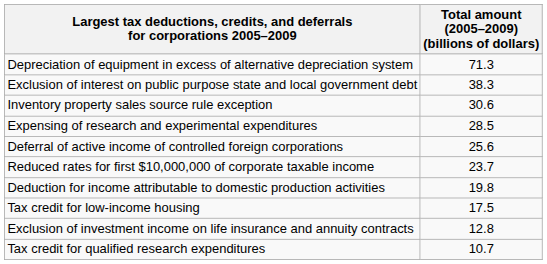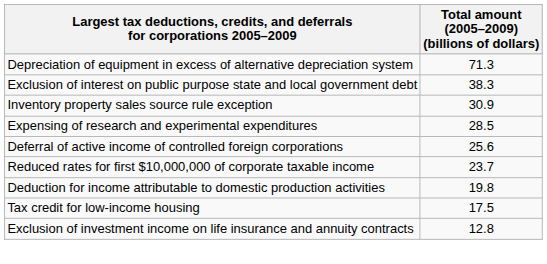Inventory property sales source rule exception | Total amount (2005–2009) (billions of dollars): 30.6 -> 30.9
- row: Tax credit for qualified research expenditures | 10.7
